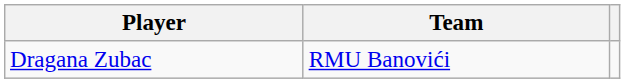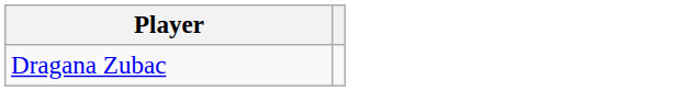- column: Team | RMU Banovići
